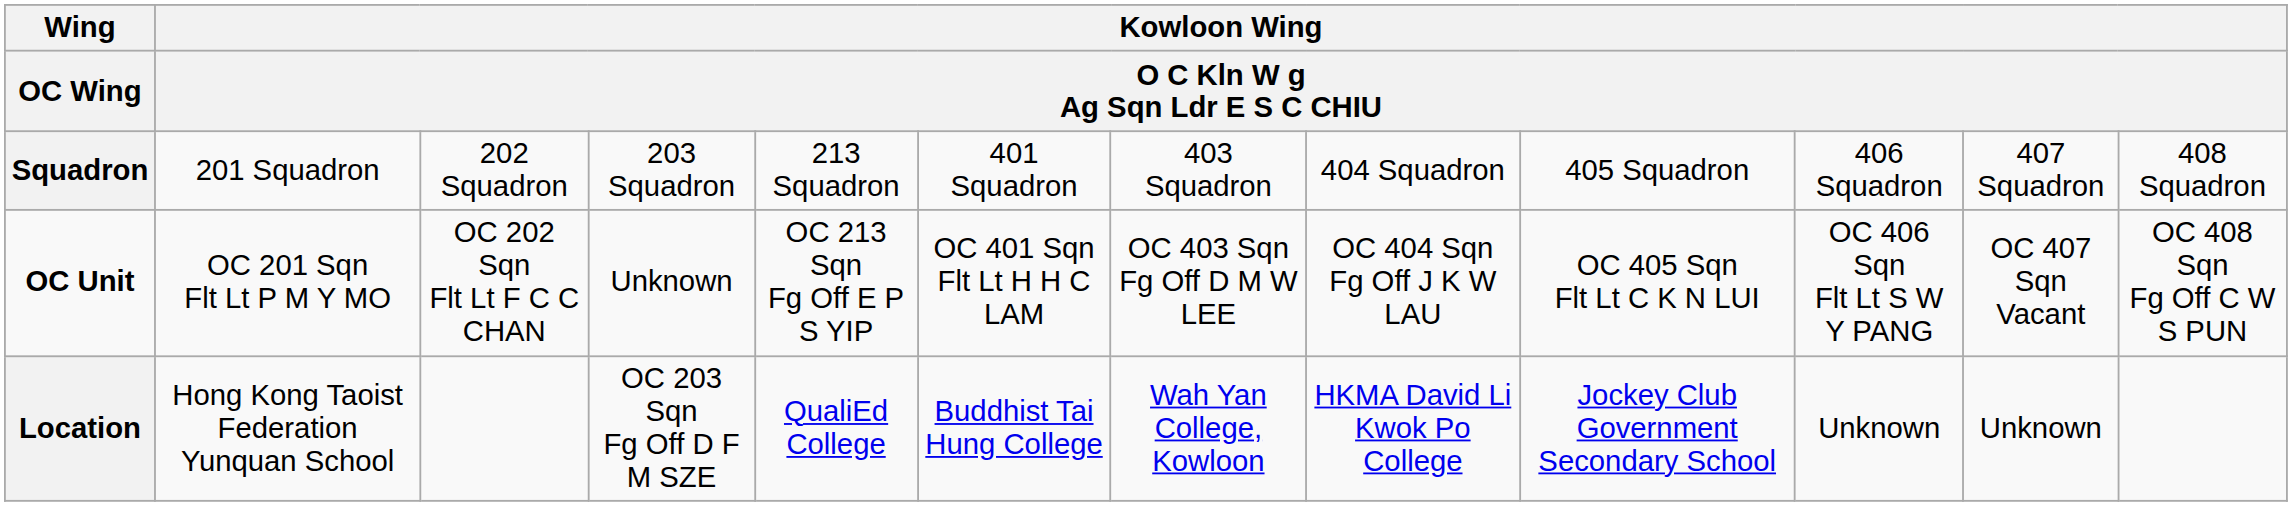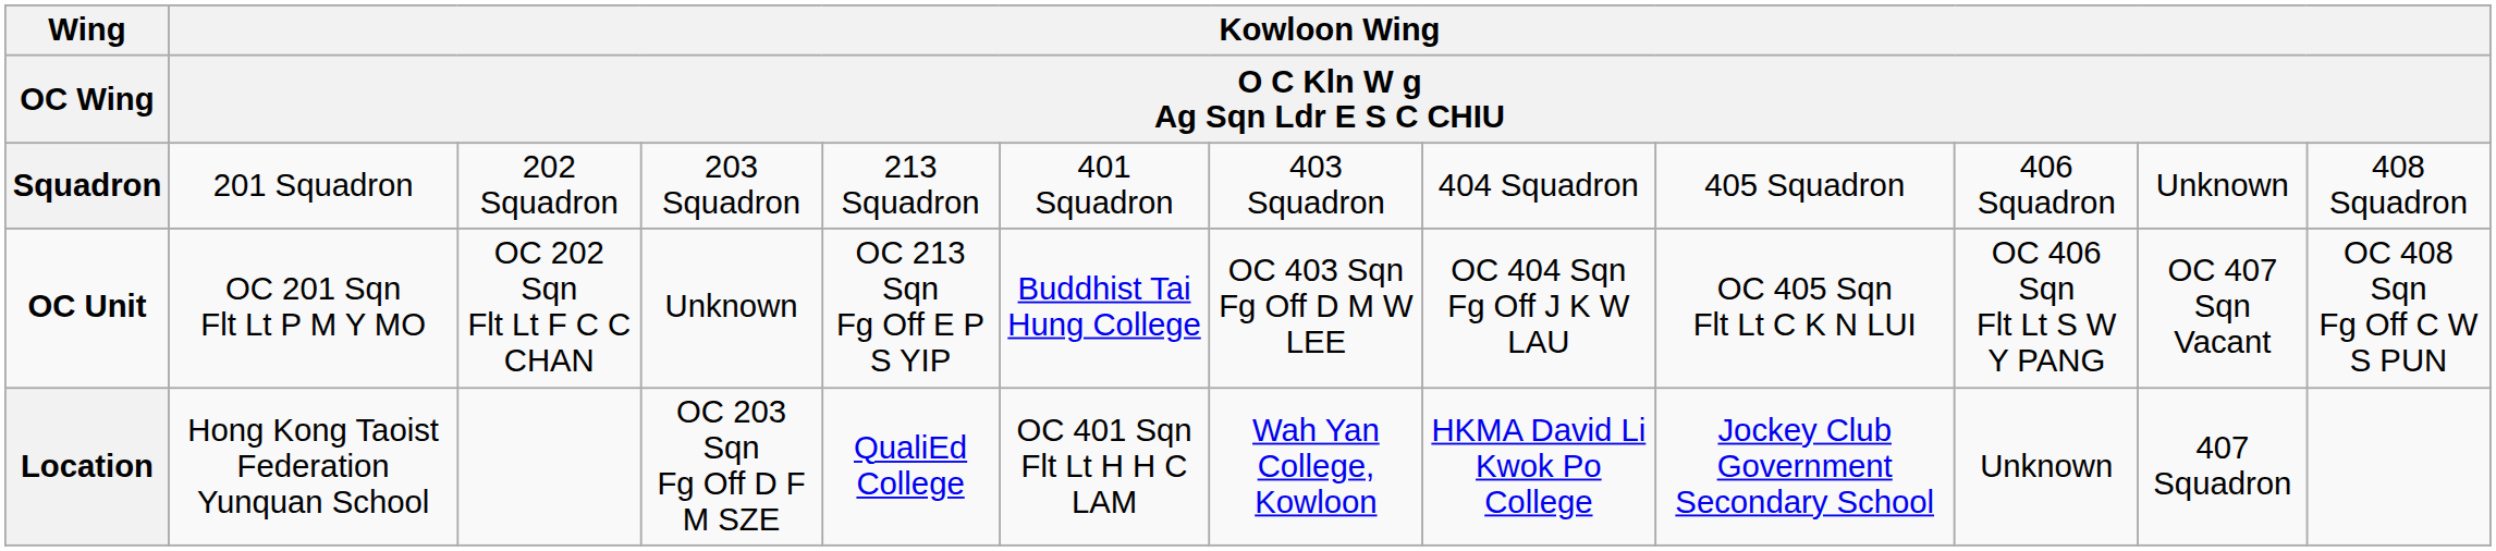Squadron | column 11: 407 Squadron -> Unknown
OC Unit | column 6: OC 401 Sqn Flt Lt H H C LAM -> Buddhist Tai Hung College
Location | column 6: Buddhist Tai Hung College -> OC 401 Sqn Flt Lt H H C LAM
Location | column 11: Unknown -> 407 Squadron
